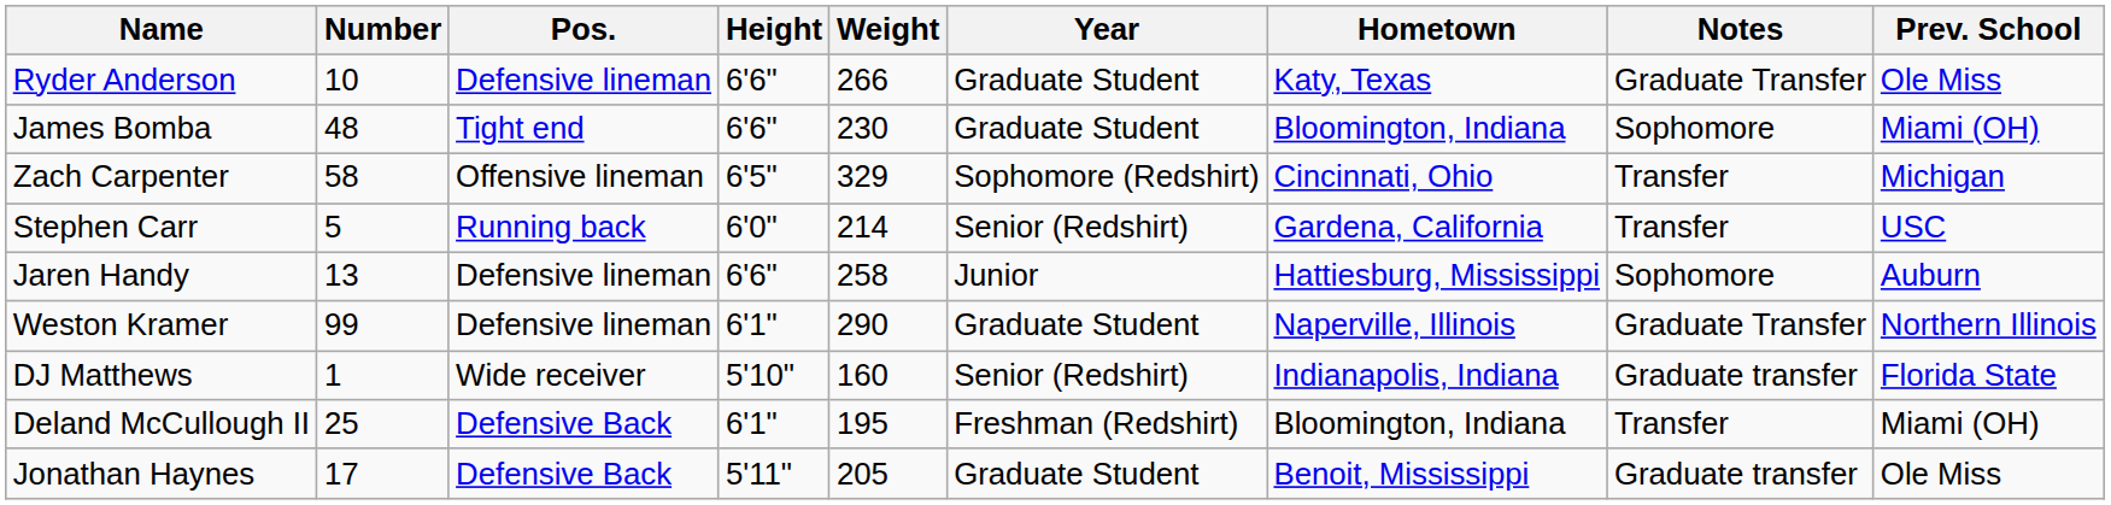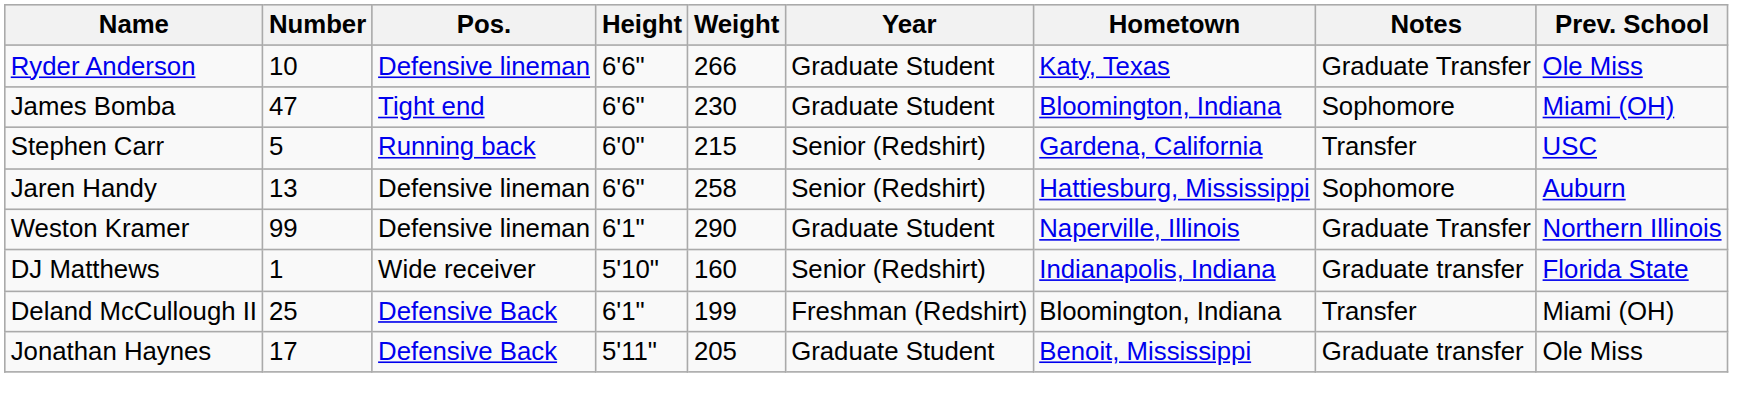James Bomba | Number: 48 -> 47
- row: Zach Carpenter | 58 | Offensive lineman | 6'5" | 329 | Sophomore (Redshirt) | Cincinnati, Ohio | Transfer | Michigan
Stephen Carr | Weight: 214 -> 215
Jaren Handy | Year: Junior -> Senior (Redshirt)
Deland McCullough II | Weight: 195 -> 199
